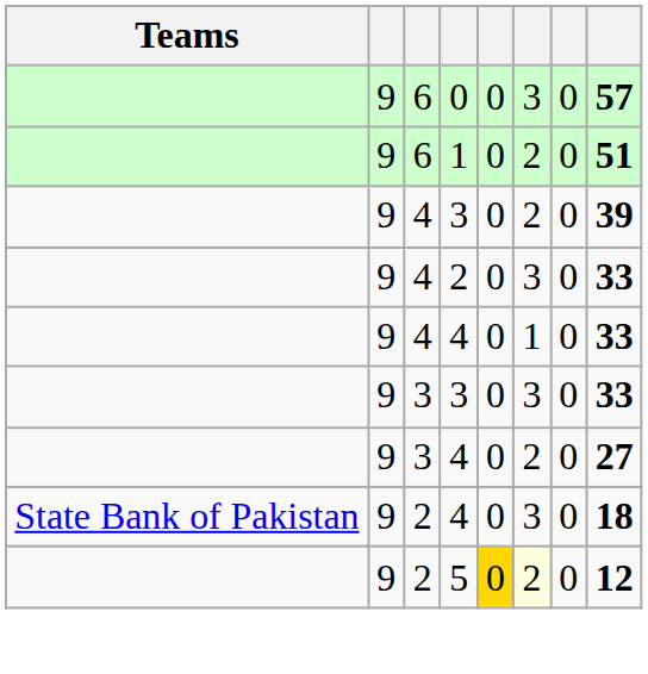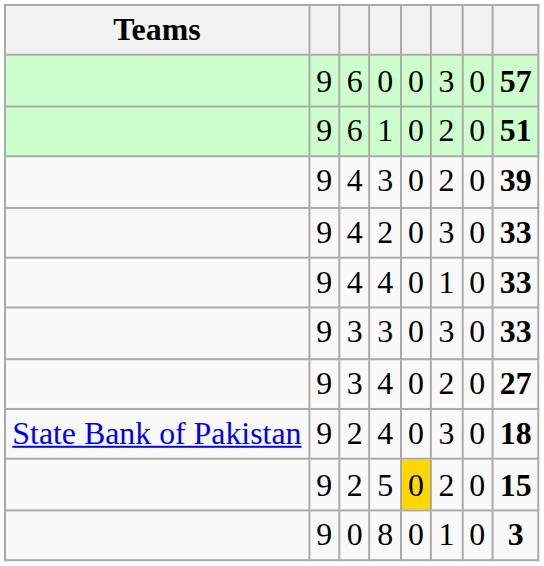5 | column 6: lightyellow background -> no background
5 | column 8: 12 -> 15
+ row: 9 | 0 | 8 | 0 | 1 | 0 | 3
